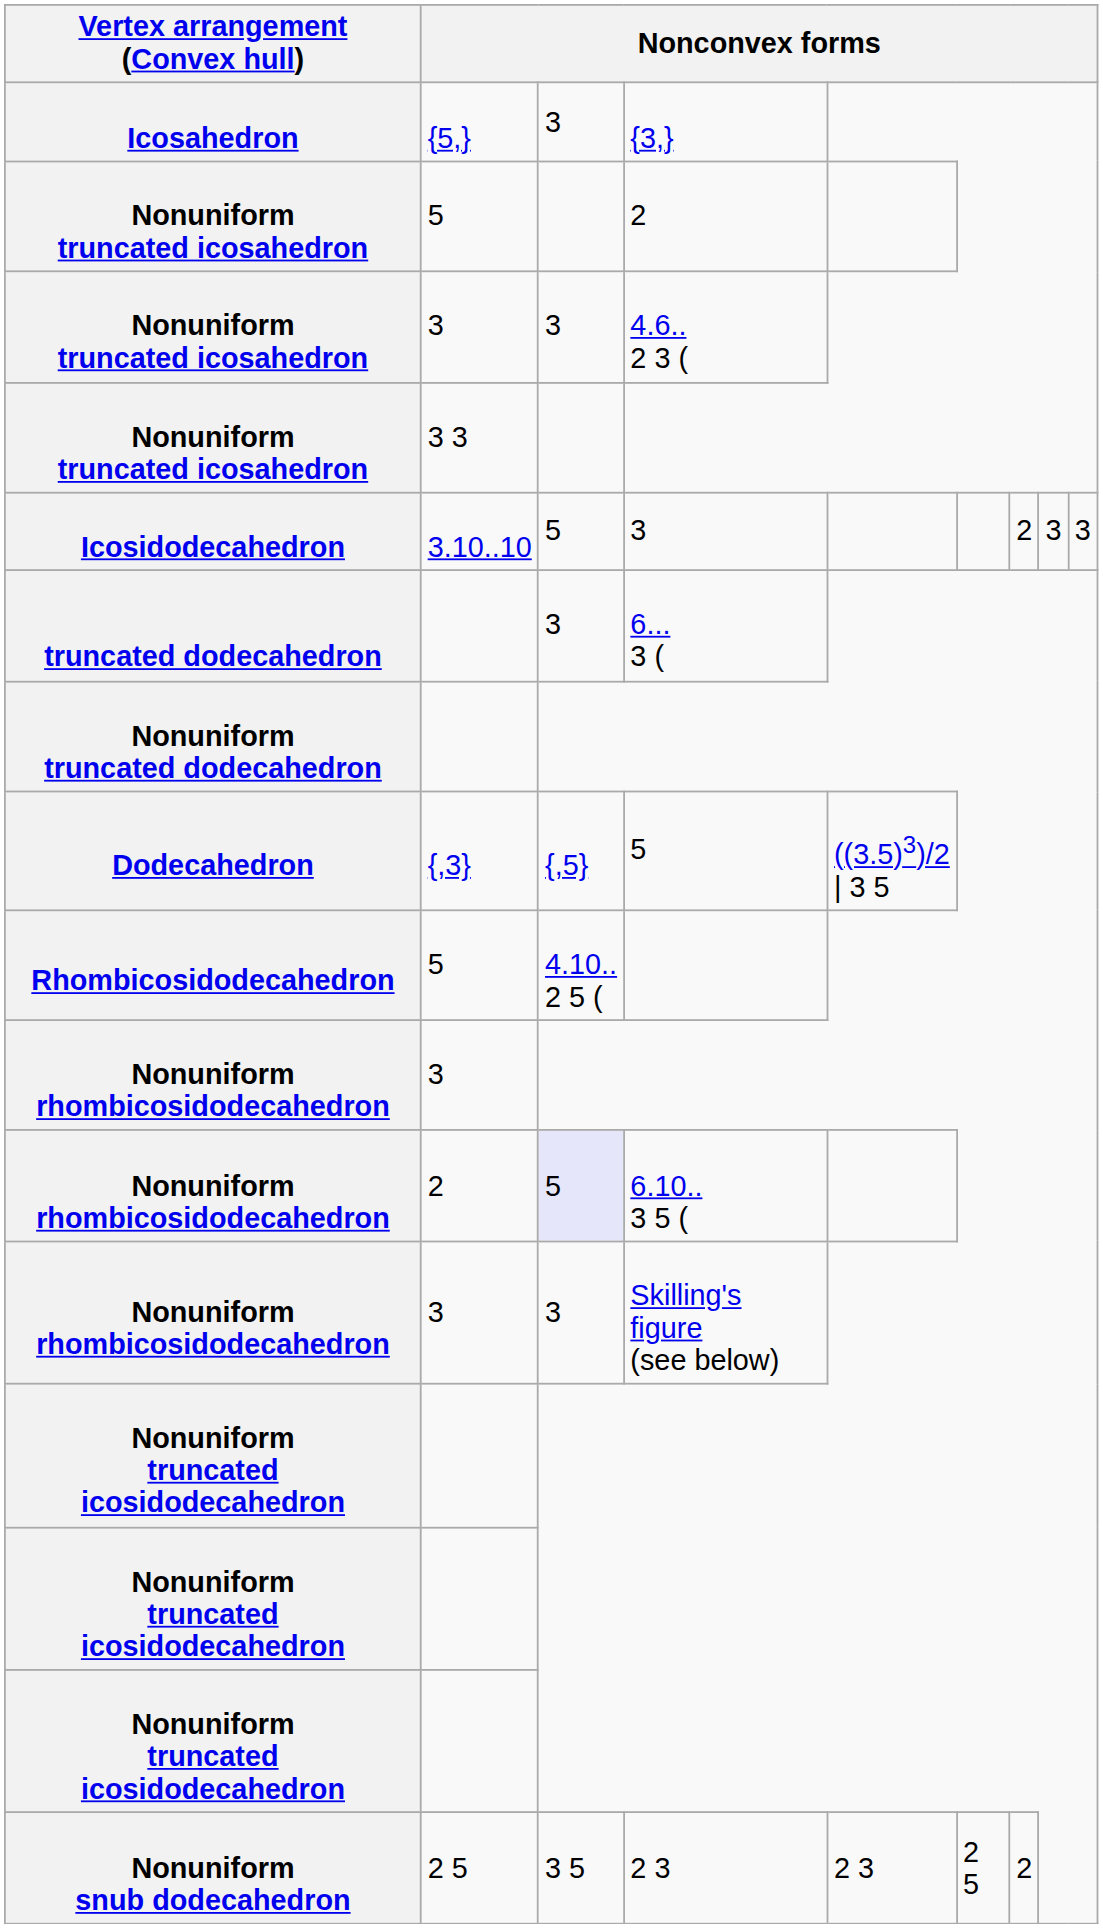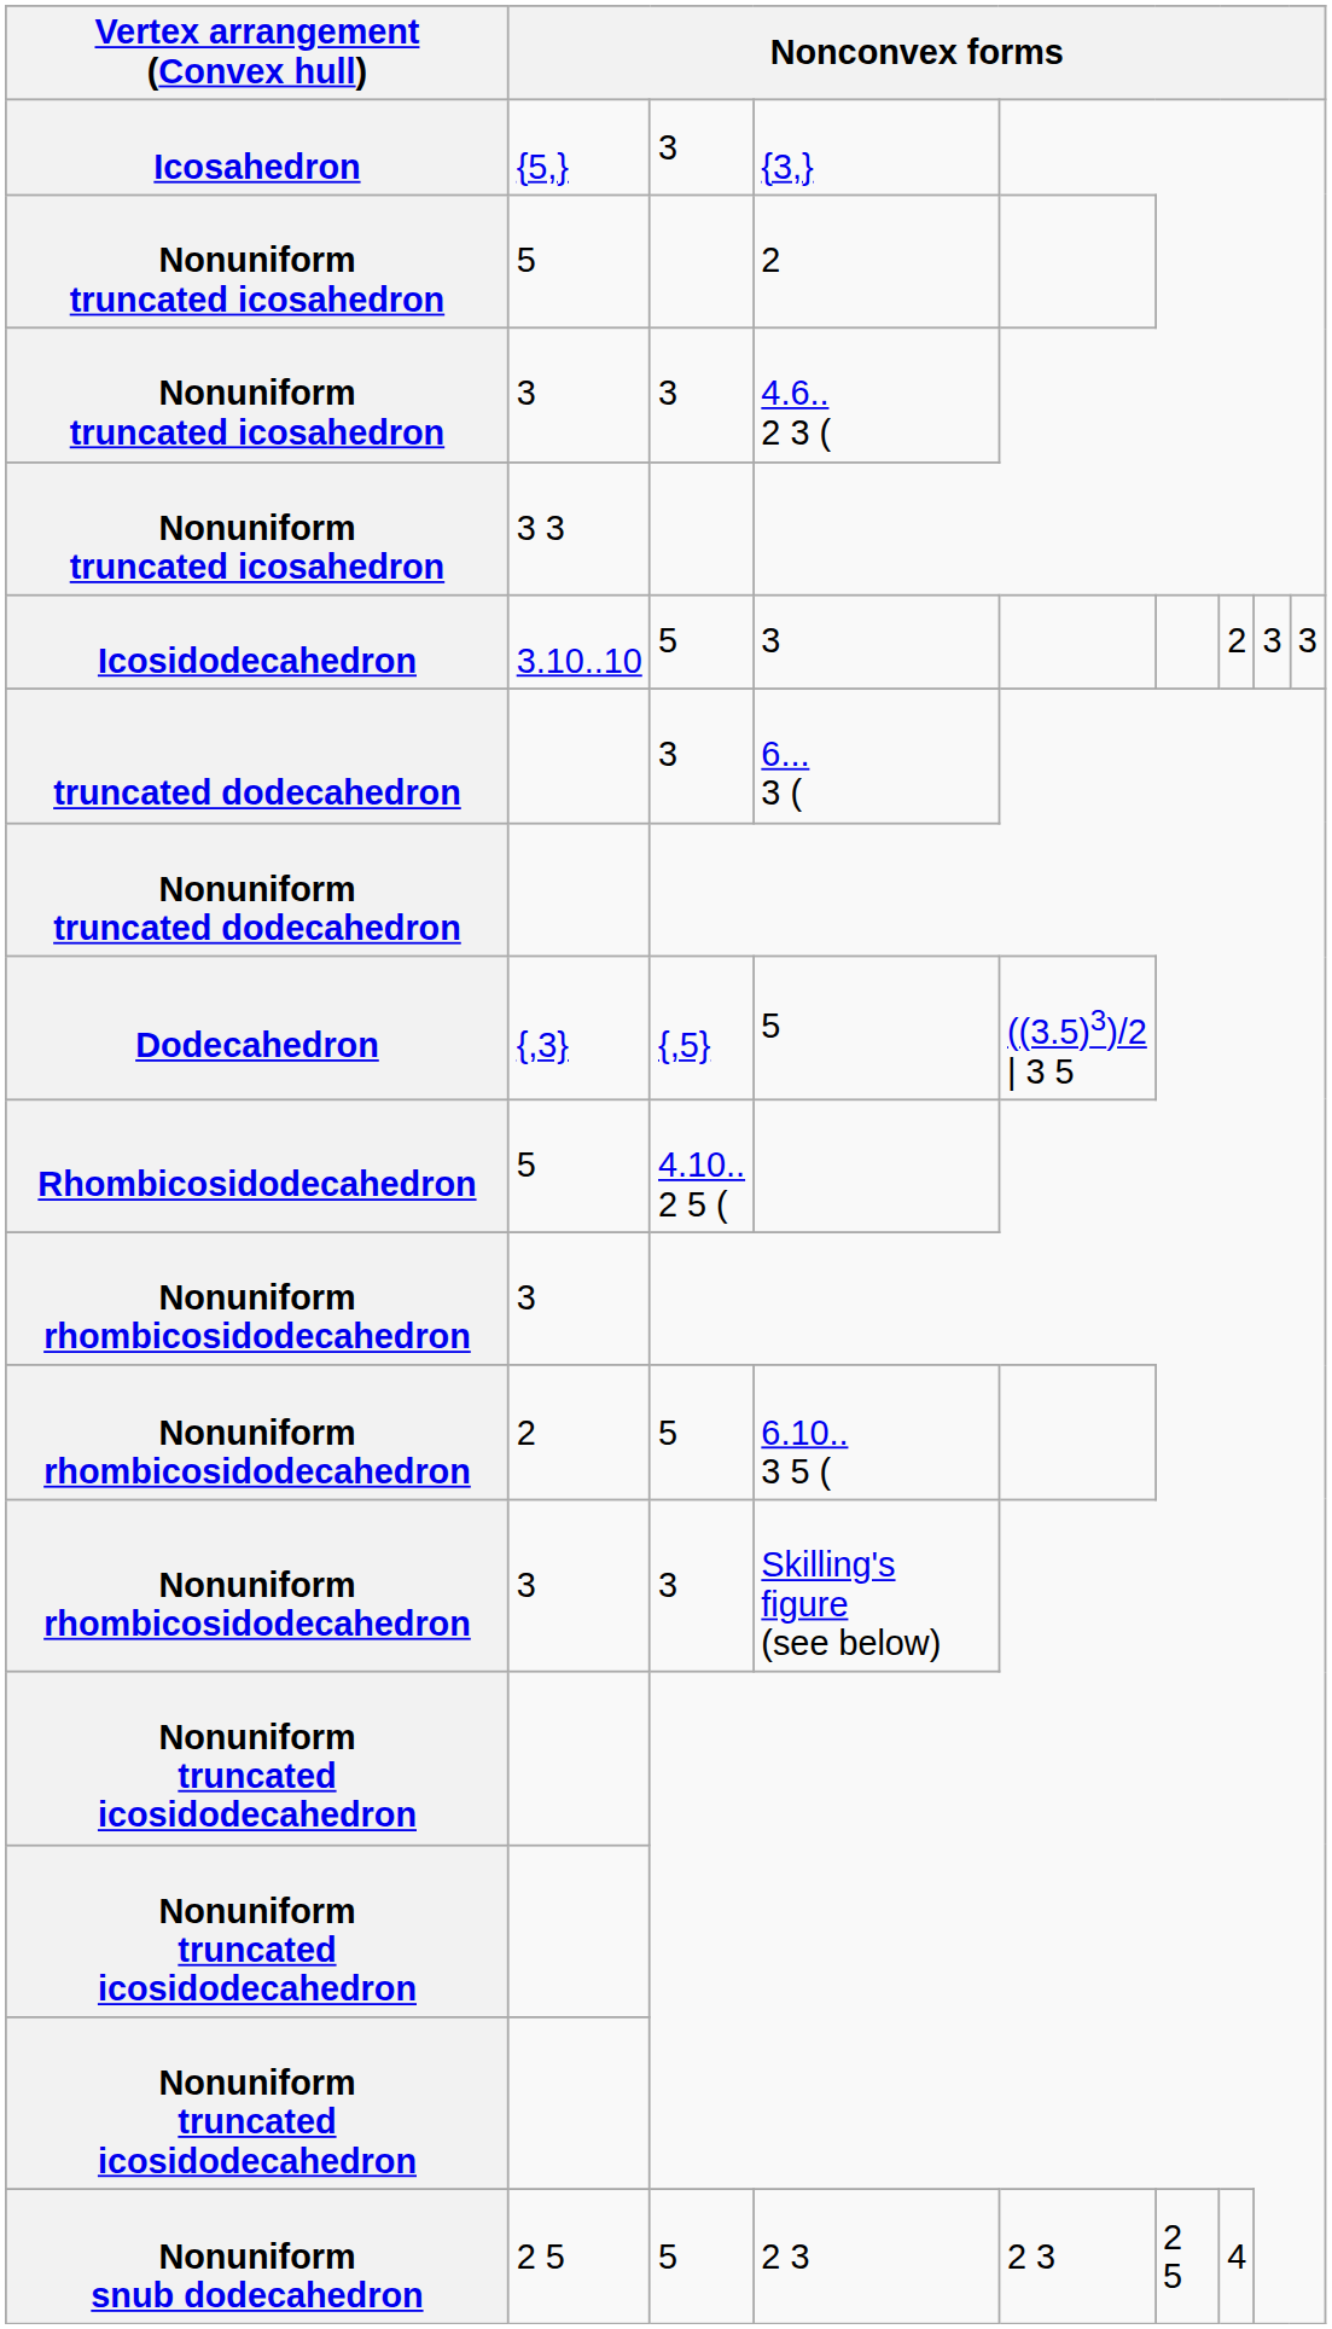Nonuniform rhombicosidodecahedron / 6.10.. 3 5 ( | column 3: lavender background -> no background
Nonuniform snub dodecahedron | column 3: 3 5 -> 5
Nonuniform snub dodecahedron | column 7: 2 -> 4
